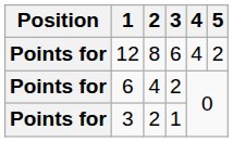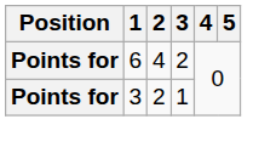- row: Points for | 12 | 8 | 6 | 4 | 2
